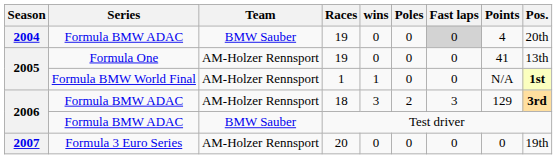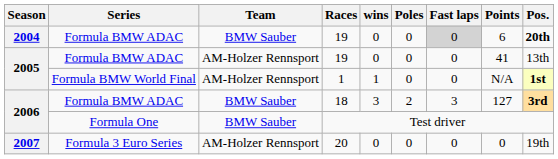2004 / 19 | Points: 4 -> 6
2004 / 19 | Pos.: normal -> bold
2005 / 19 | Series: Formula One -> Formula BMW ADAC
18 | Team: AM-Holzer Rennsport -> BMW Sauber
18 | Points: 129 -> 127
Test driver | Series: Formula BMW ADAC -> Formula One
